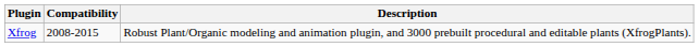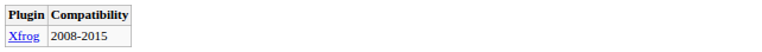- column: Description | Robust Plant/Organic modeling and animation plugin, and 3000 prebuilt procedural and editable plants (XfrogPlants).
